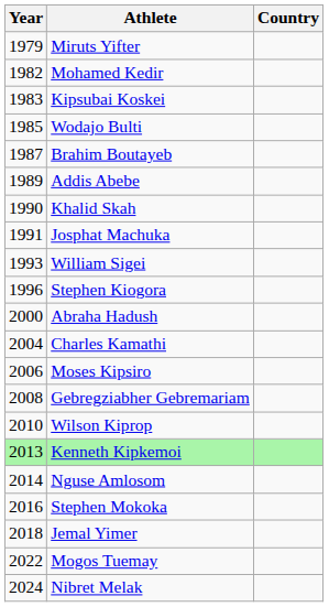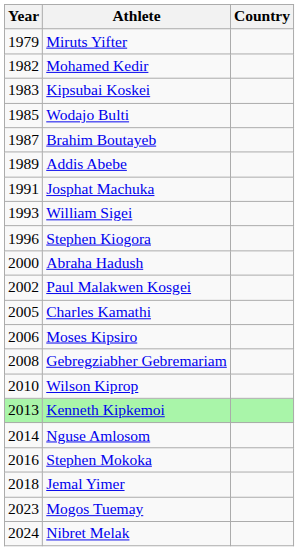- row: 1990 | Khalid Skah
+ row: 2002 | Paul Malakwen Kosgei
Charles Kamathi | Year: 2004 -> 2005
Mogos Tuemay | Year: 2022 -> 2023
